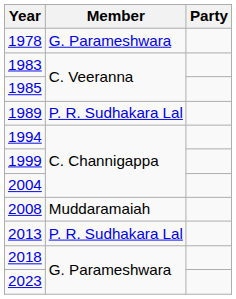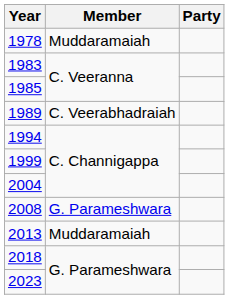1978 | Member: G. Parameshwara -> Muddaramaiah
1989 | Member: P. R. Sudhakara Lal -> C. Veerabhadraiah
2008 | Member: Muddaramaiah -> G. Parameshwara
2013 | Member: P. R. Sudhakara Lal -> Muddaramaiah
